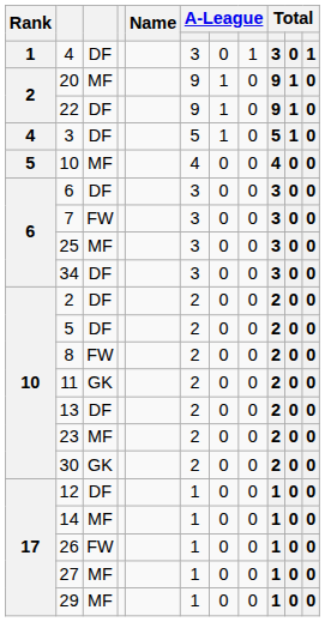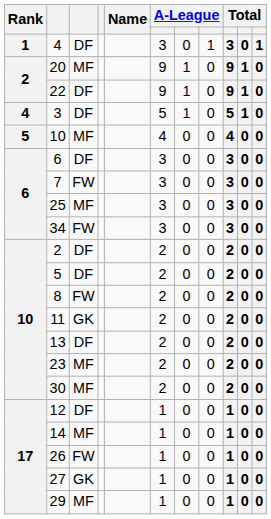34 | column 3: DF -> FW
30 | column 3: GK -> MF
27 | column 3: MF -> GK
